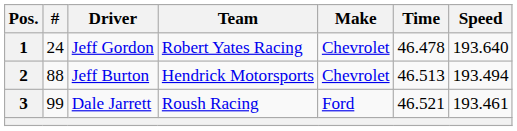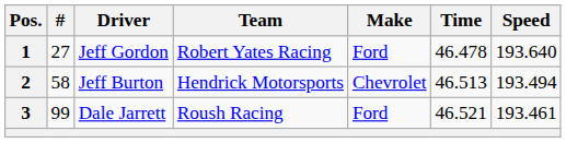1 | #: 24 -> 27
1 | Make: Chevrolet -> Ford
2 | #: 88 -> 58
